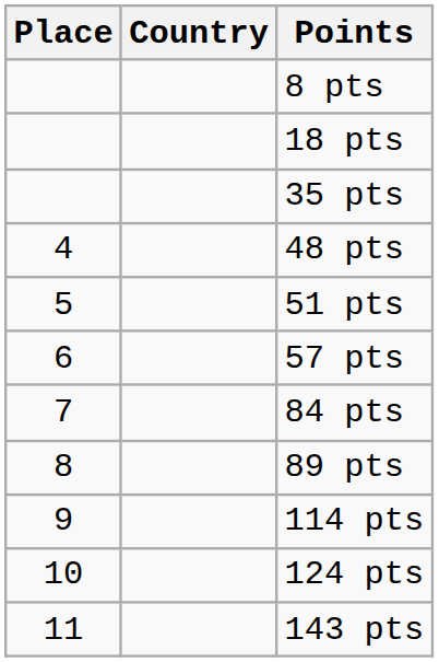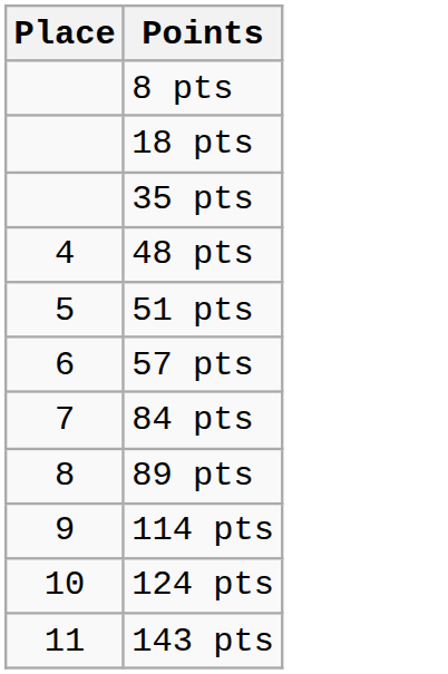- column: Country
